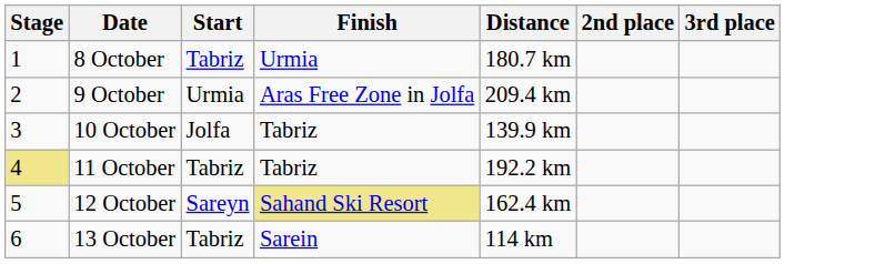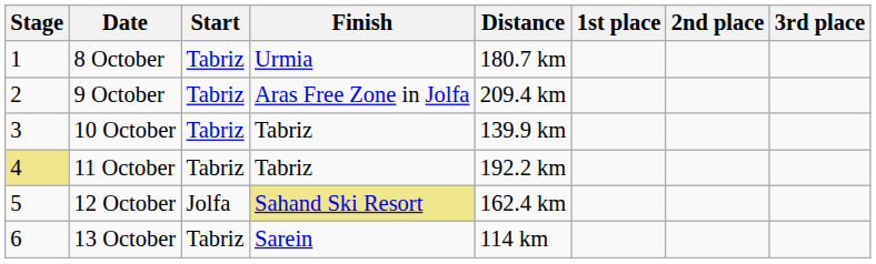+ column: 1st place
9 October | Start: Urmia -> Tabriz
10 October | Start: Jolfa -> Tabriz
12 October | Start: Sareyn -> Jolfa
